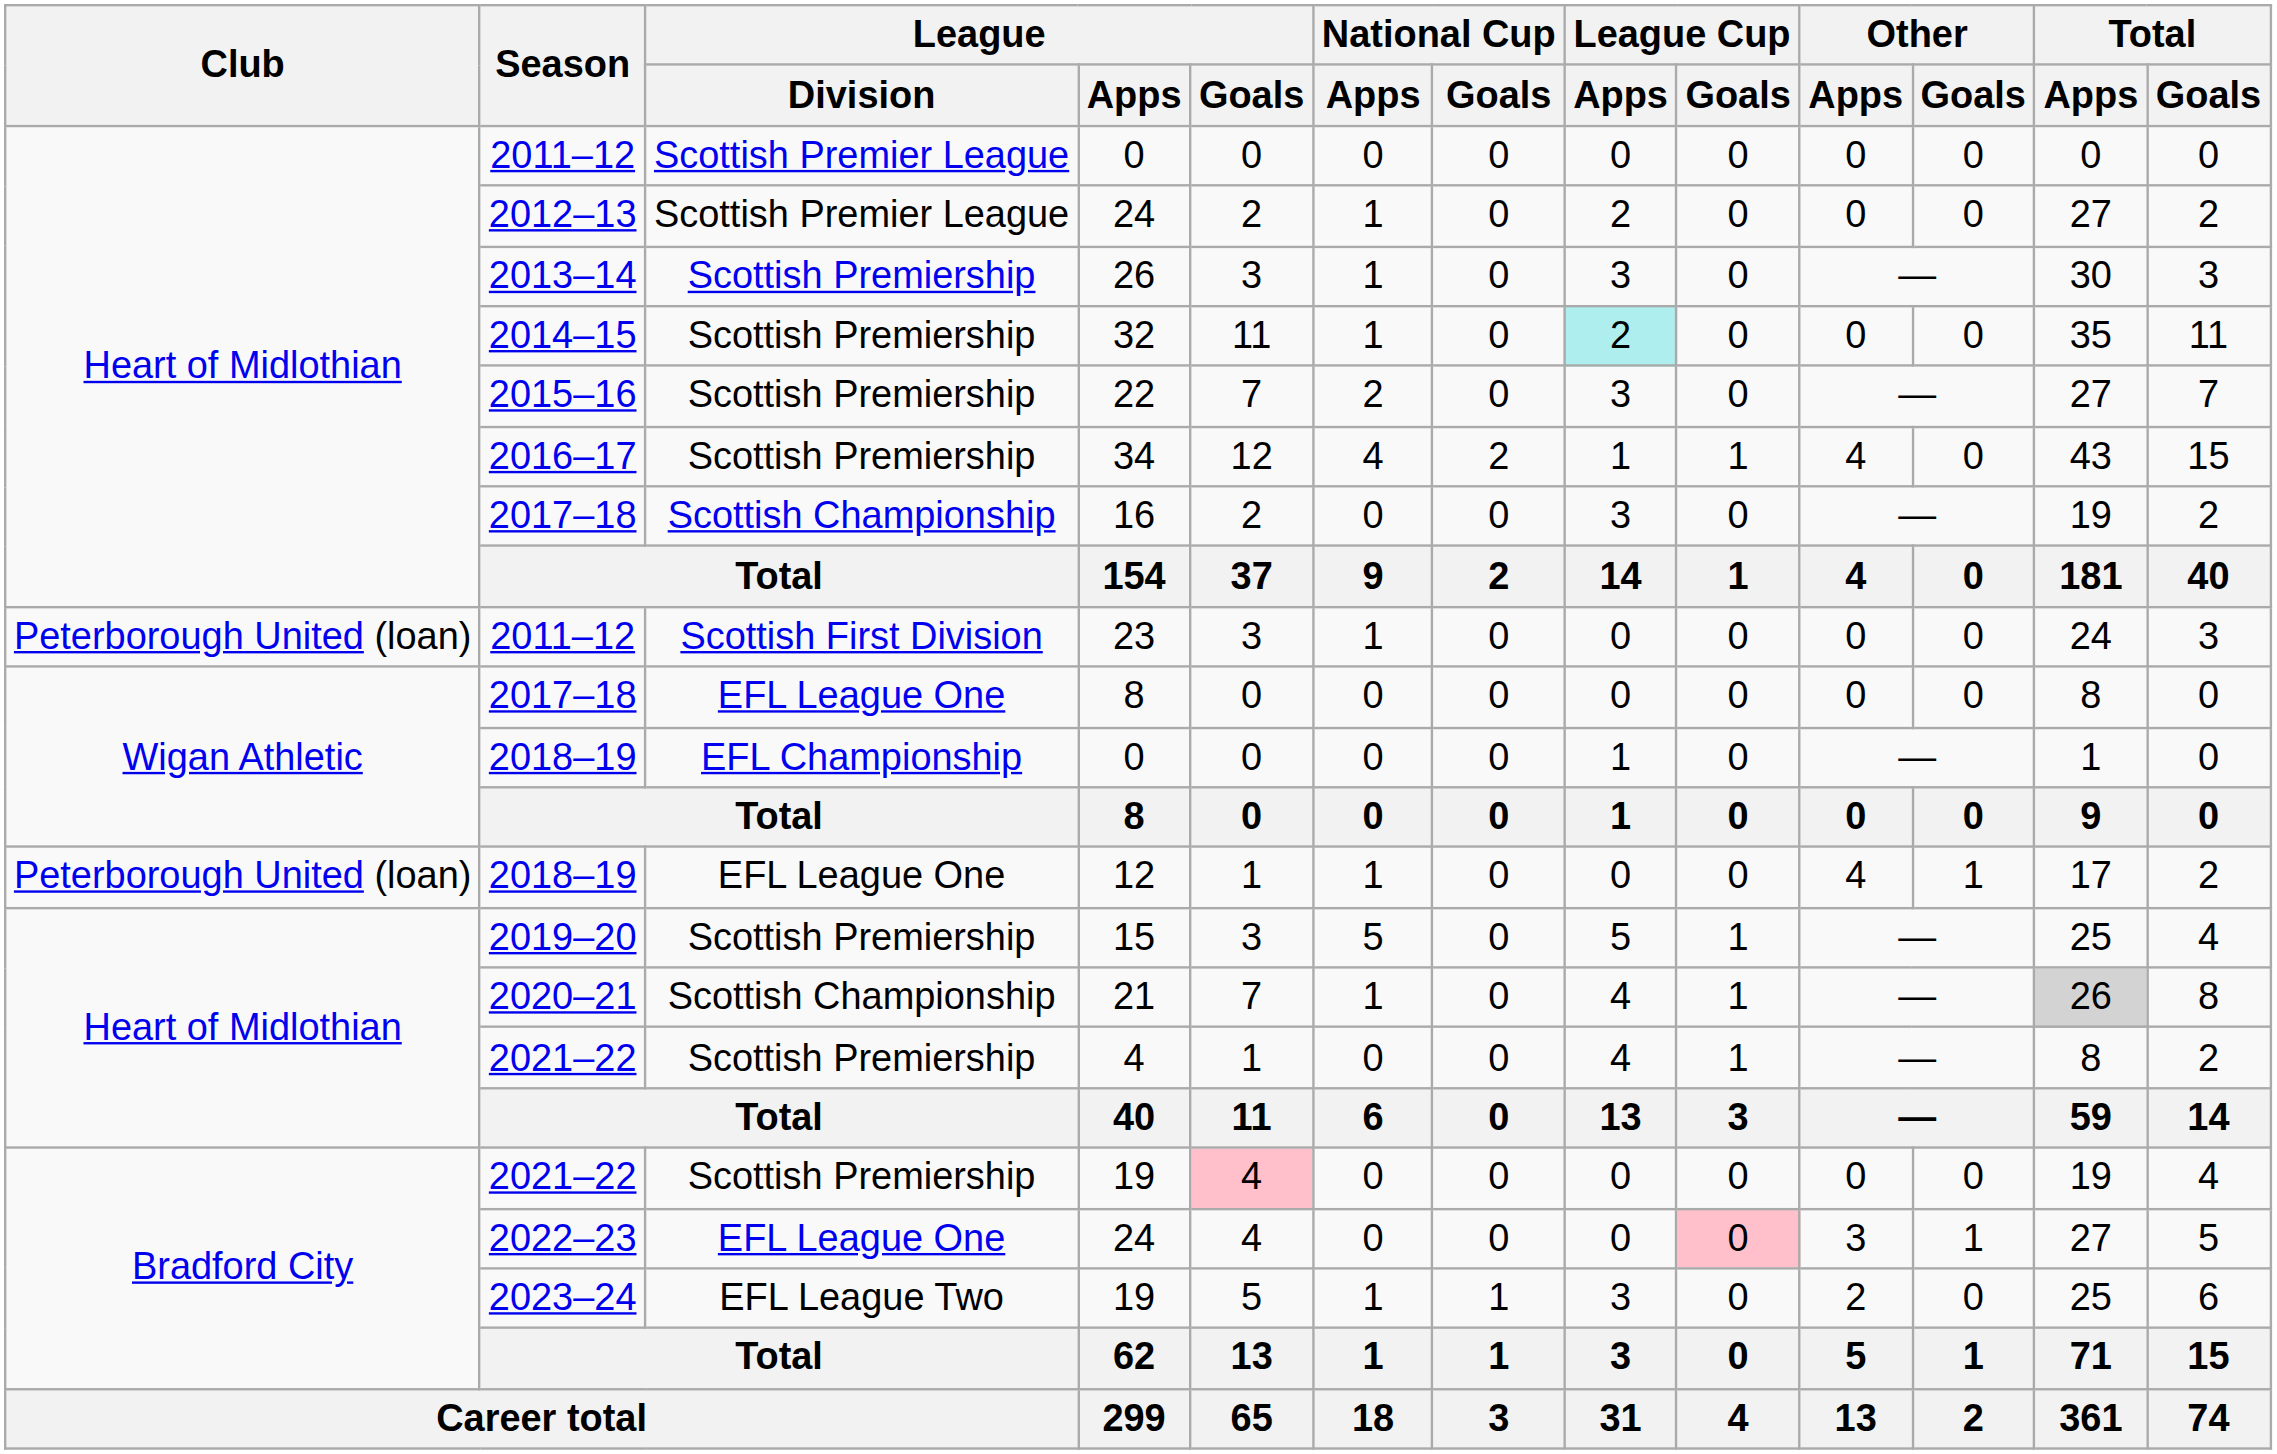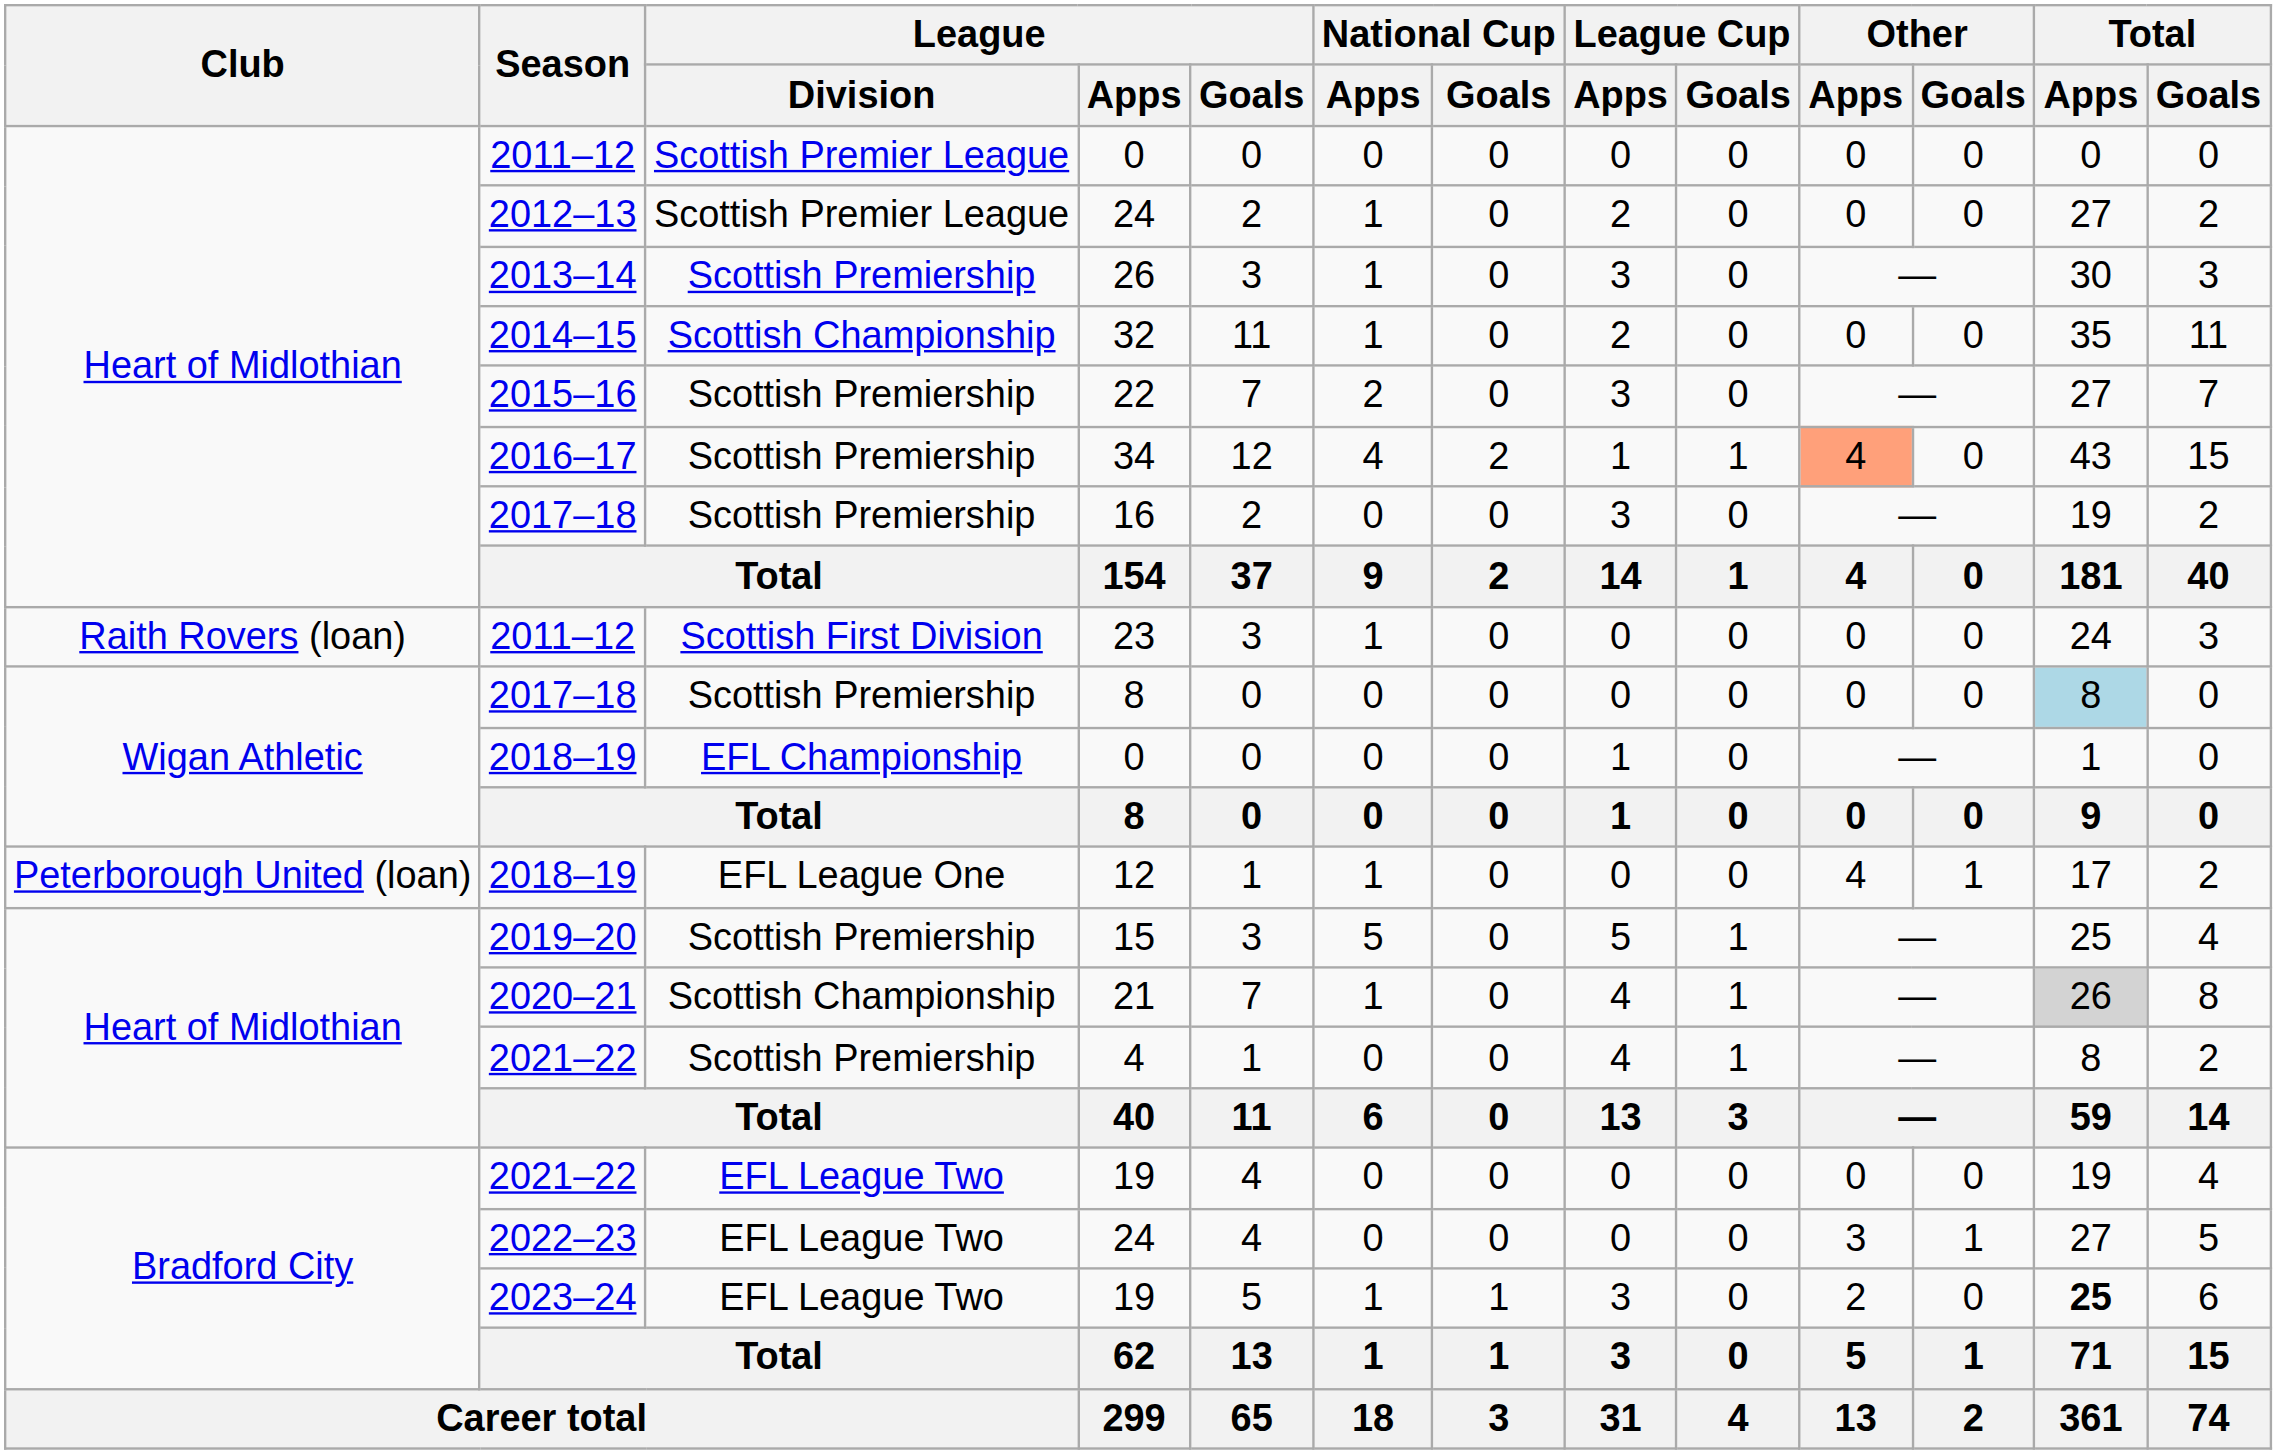32 | League / Division: Scottish Premiership -> Scottish Championship
32 | League Cup / Apps: paleturquoise background -> no background
34 | Other / Apps: no background -> lightsalmon background
16 | League / Division: Scottish Championship -> Scottish Premiership
23 | Club: Peterborough United (loan) -> Raith Rovers (loan)
2017–18 / 8 | League / Division: EFL League One -> Scottish Premiership
2017–18 / 8 | Total / Apps: no background -> lightblue background
2021–22 / 19 | League / Division: Scottish Premiership -> EFL League Two
2021–22 / 19 | League / Goals: pink background -> no background
2022–23 / 24 | League / Division: EFL League One -> EFL League Two
2022–23 / 24 | League Cup / Goals: pink background -> no background
2023–24 / 19 | Total / Apps: normal -> bold
